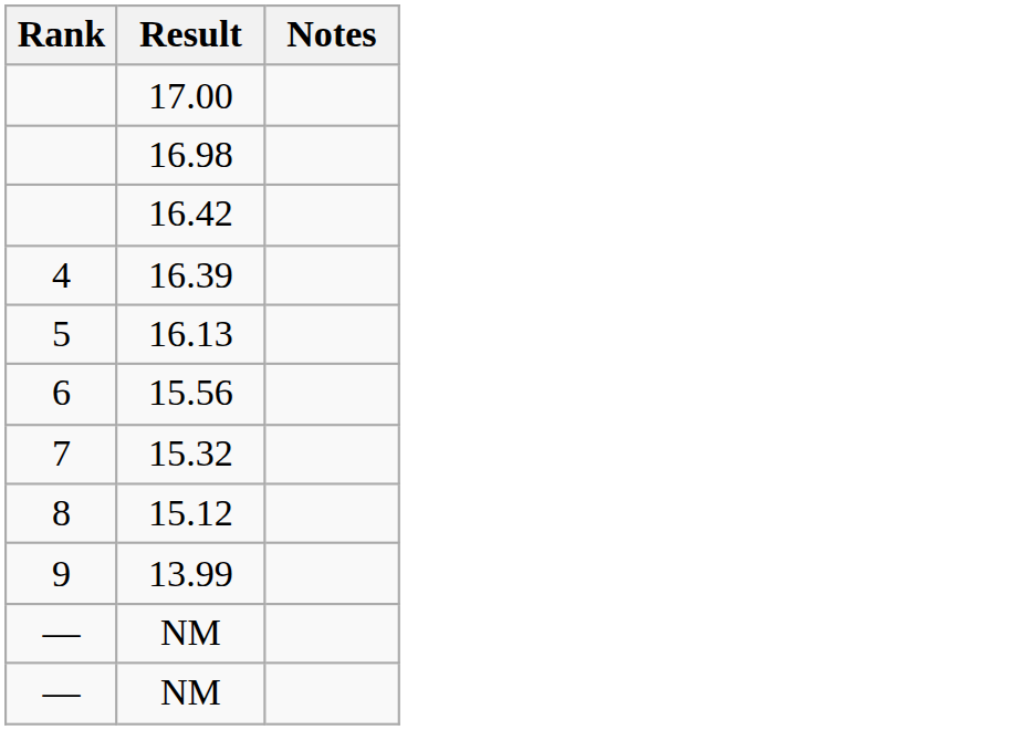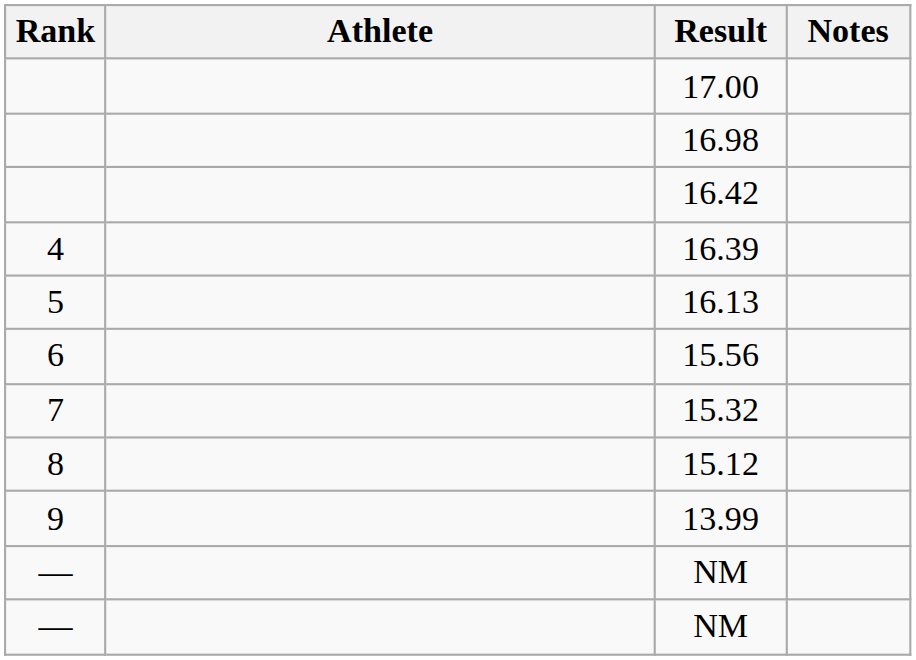+ column: Athlete
